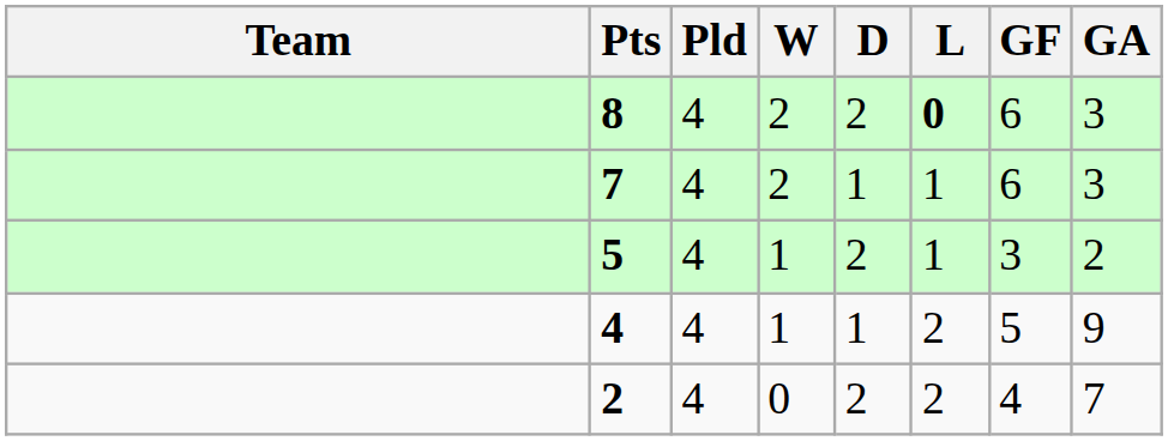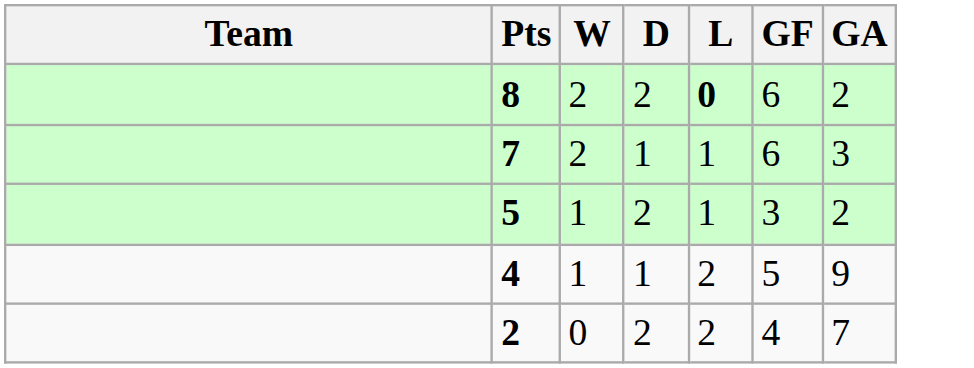- column: Pld | 4 | 4 | 4 | 4 | 4
8 | GA: 3 -> 2
